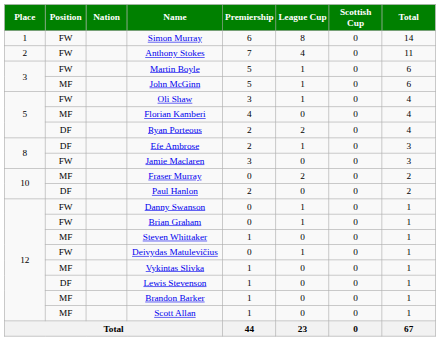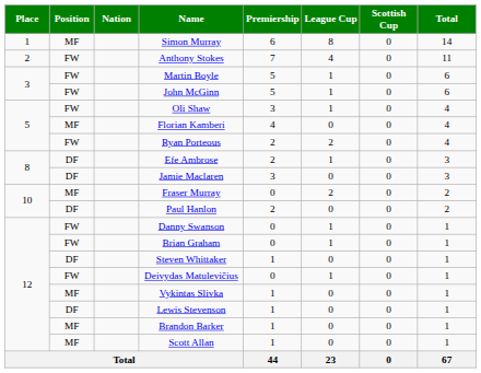Simon Murray | Position: FW -> MF
John McGinn | Position: MF -> FW
Ryan Porteous | Position: DF -> FW
Jamie Maclaren | Position: FW -> DF
Steven Whittaker | Position: MF -> DF
